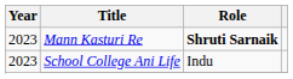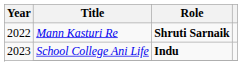Mann Kasturi Re | Year: 2023 -> 2022
School College Ani Life | Role: normal -> bold
